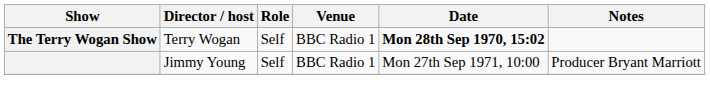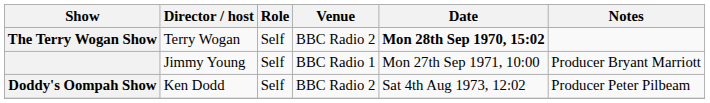The Terry Wogan Show | Venue: BBC Radio 1 -> BBC Radio 2
+ row: Doddy's Oompah Show | Ken Dodd | Self | BBC Radio 2 | Sat 4th Aug 1973, 12:02 | Producer Peter Pilbeam
